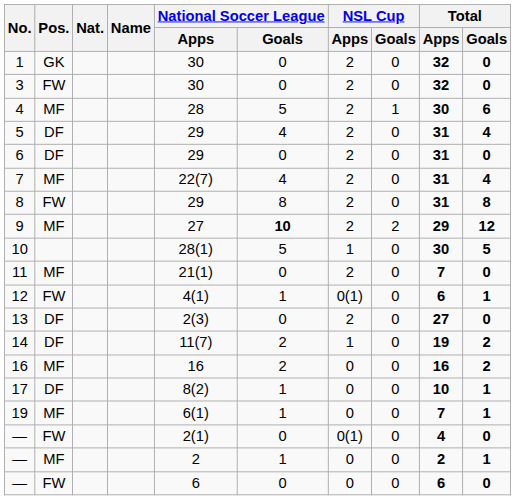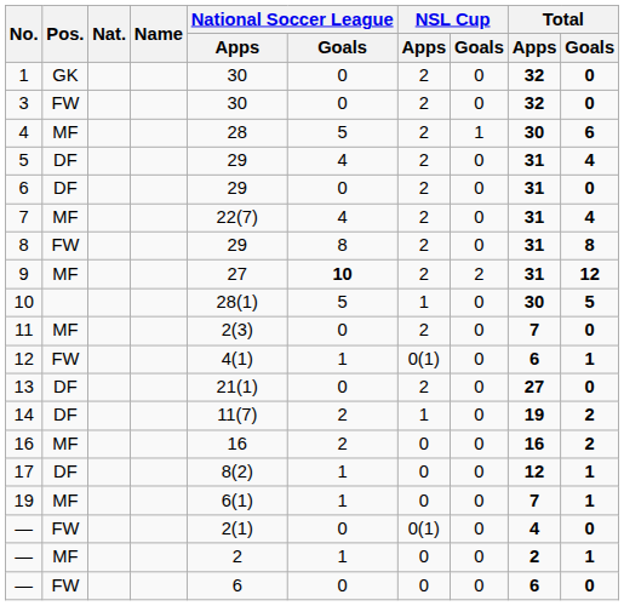9 | Total / Apps: 29 -> 31
11 | National Soccer League / Apps: 21(1) -> 2(3)
13 | National Soccer League / Apps: 2(3) -> 21(1)
17 | Total / Apps: 10 -> 12
